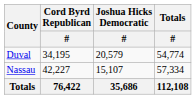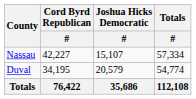rows swapped: Duval <-> Nassau
